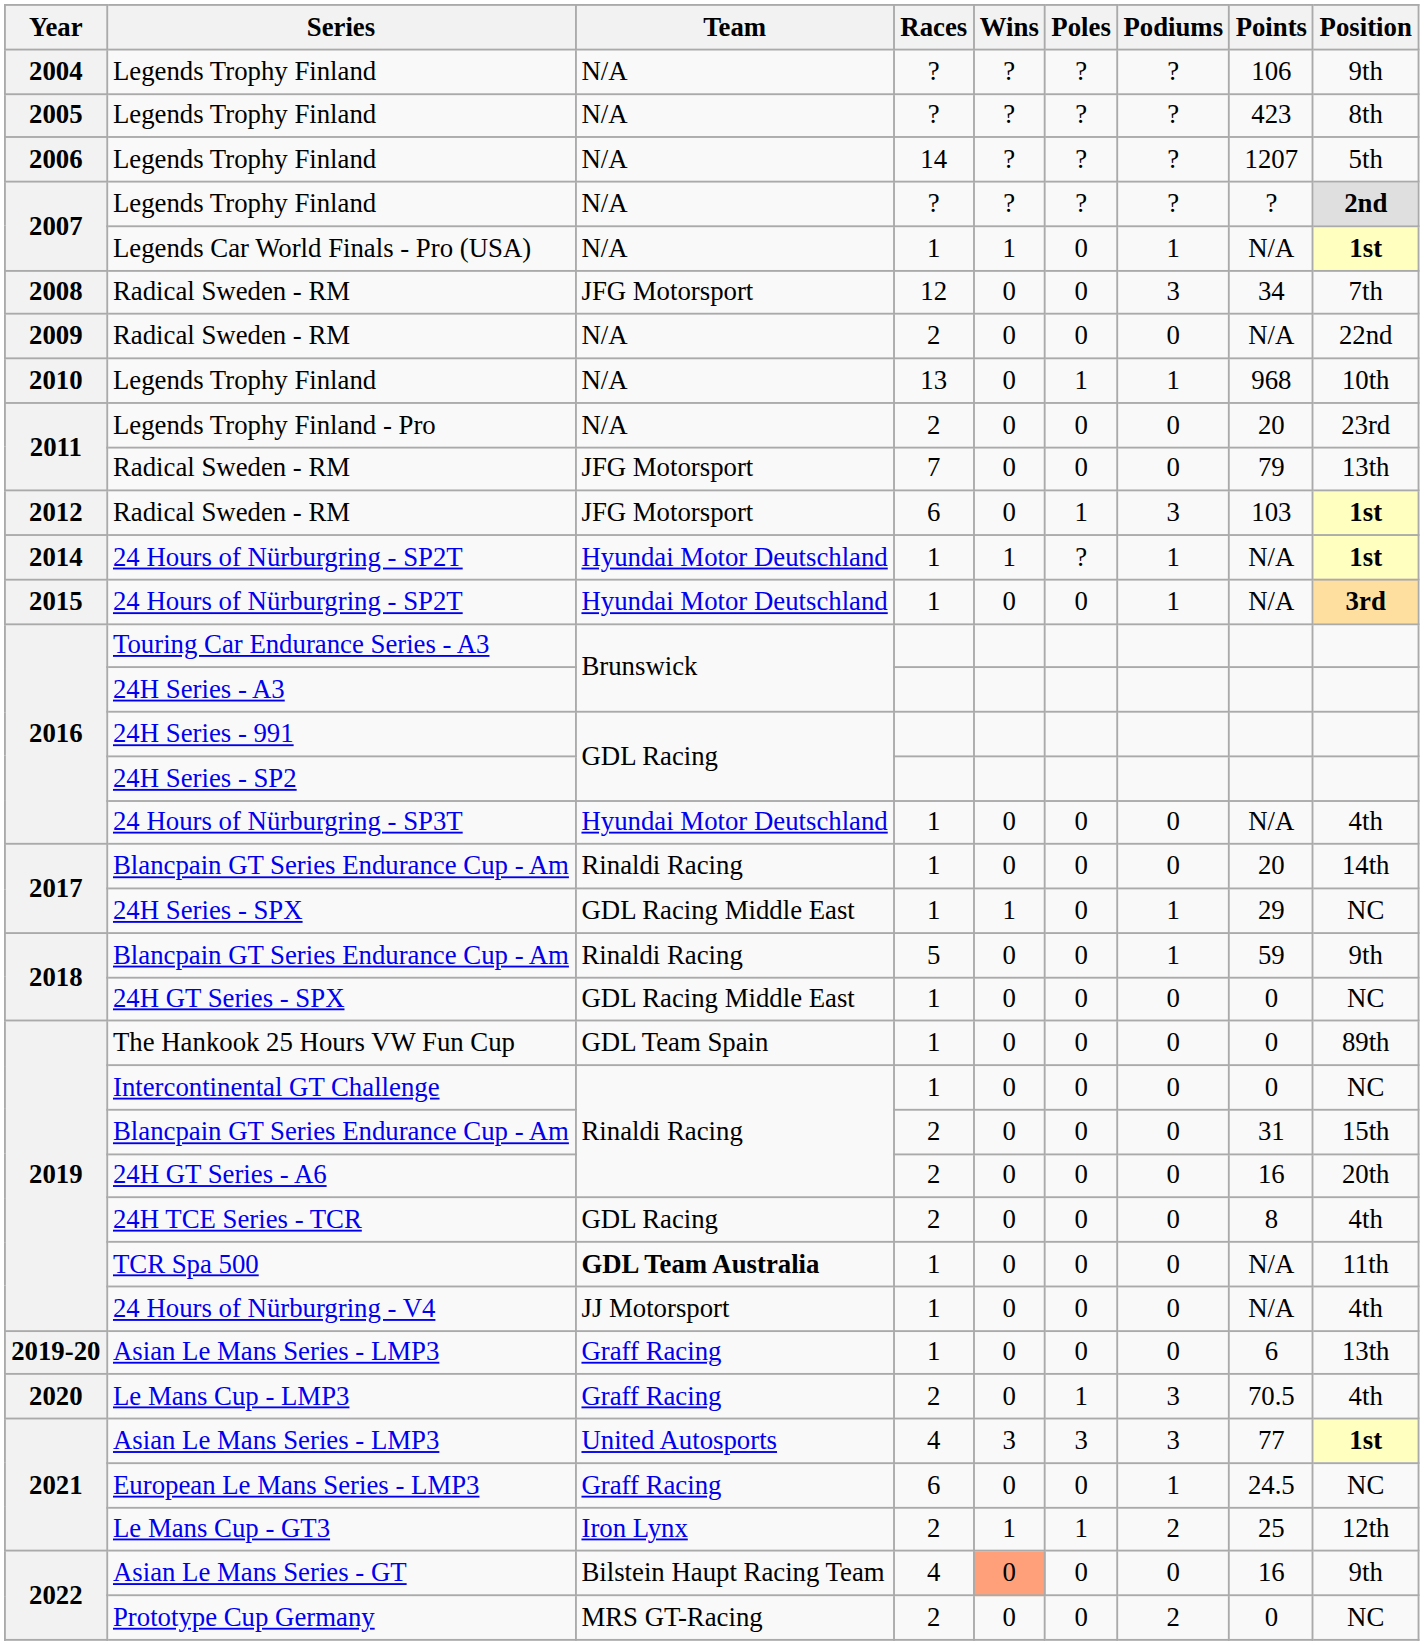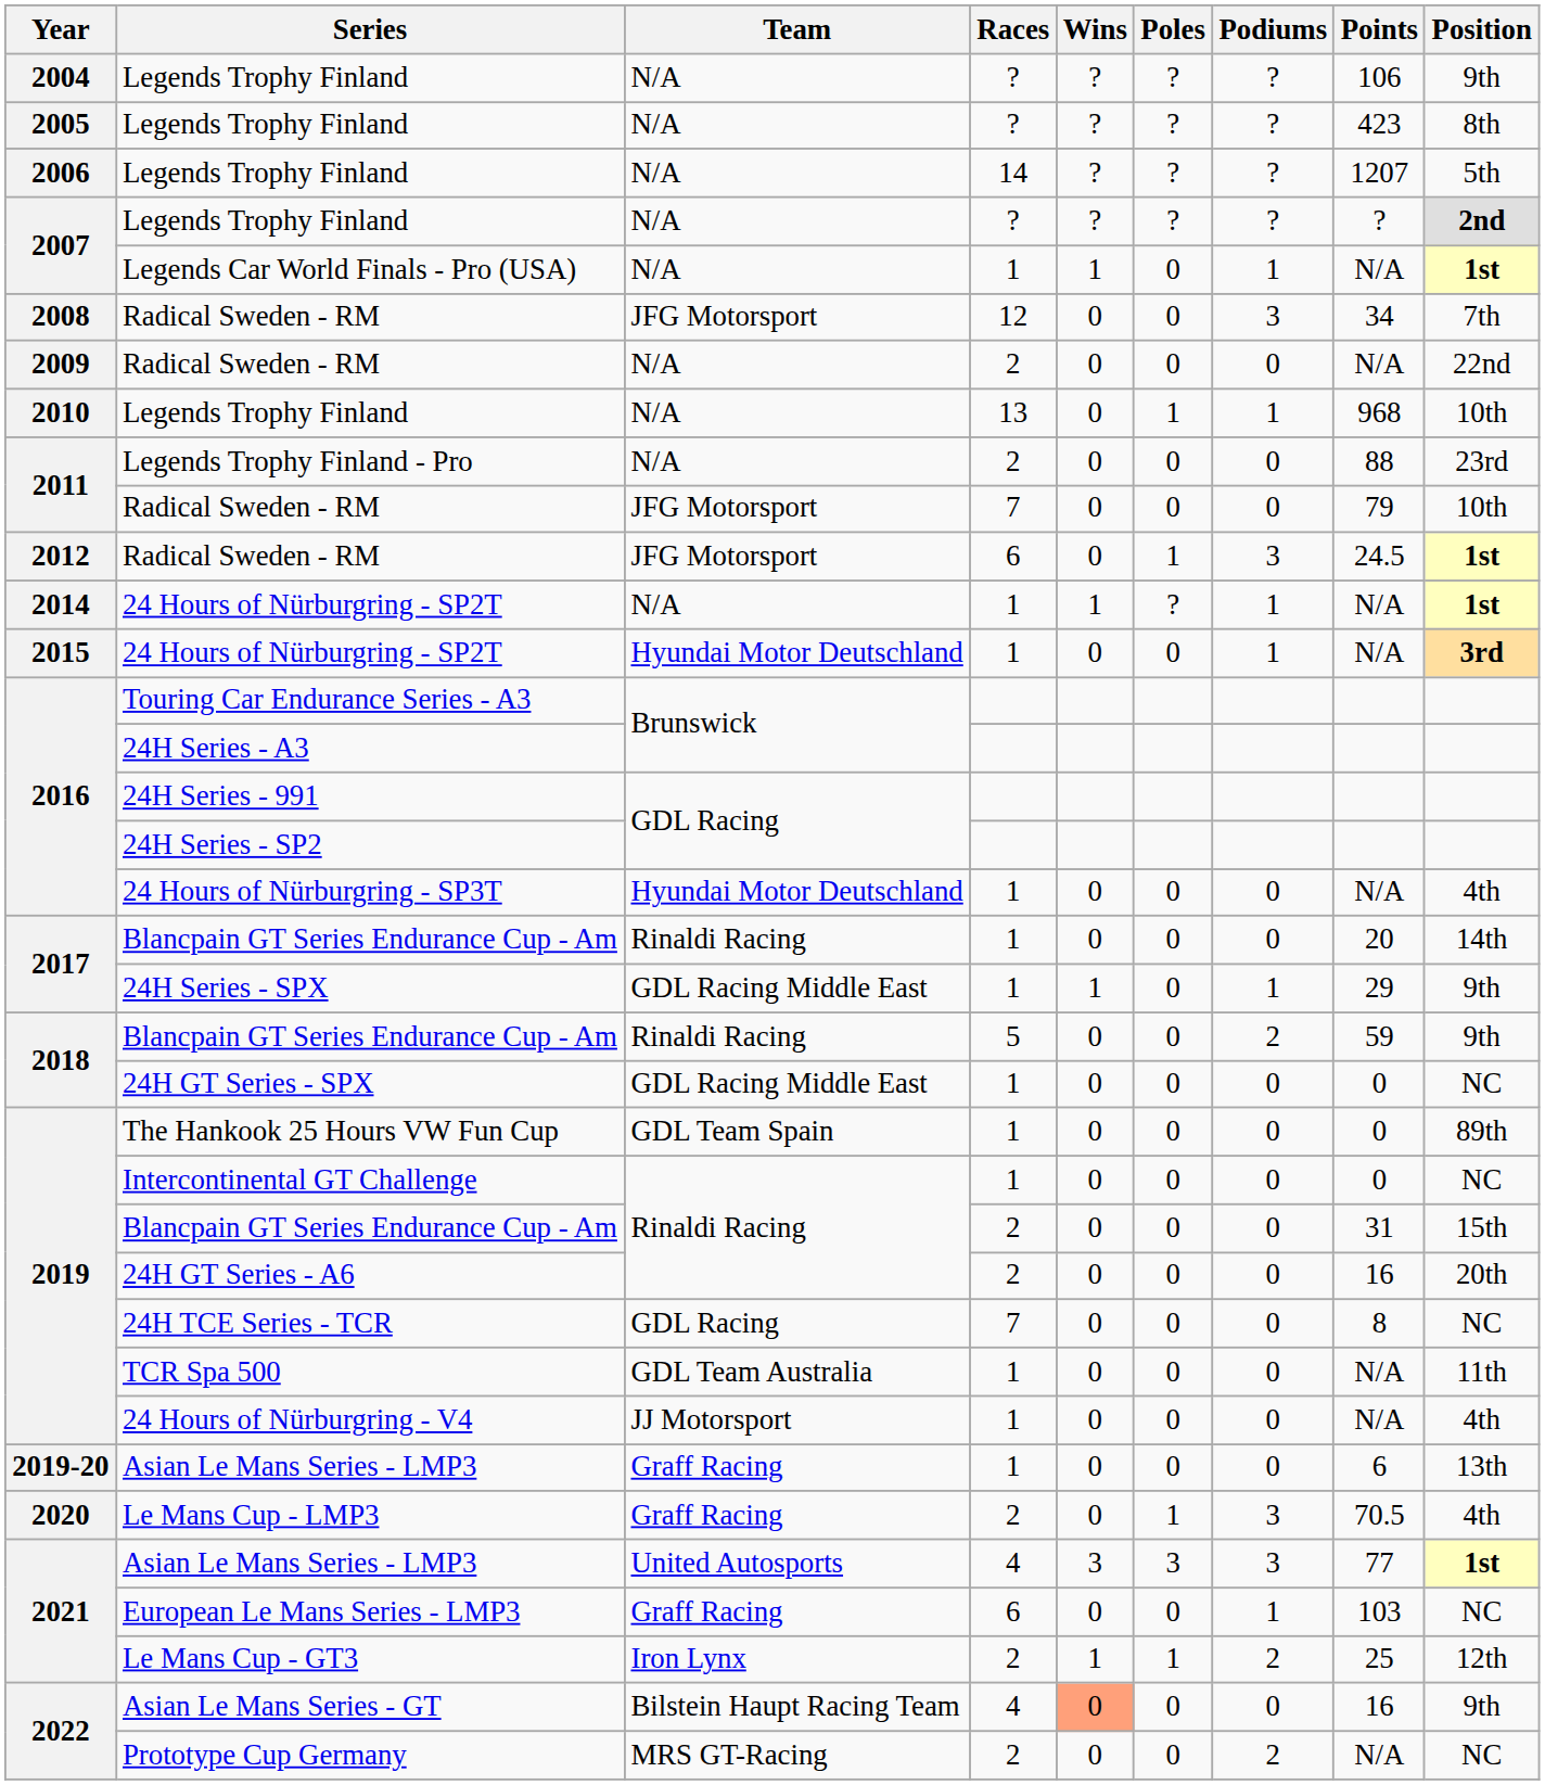Legends Trophy Finland - Pro | Points: 20 -> 88
2011 / Radical Sweden - RM | Position: 13th -> 10th
2012 / Radical Sweden - RM | Points: 103 -> 24.5
2014 / 24 Hours of Nürburgring - SP2T | Team: Hyundai Motor Deutschland -> N/A
24H Series - SPX | Position: NC -> 9th
2018 / Blancpain GT Series Endurance Cup - Am | Podiums: 1 -> 2
24H TCE Series - TCR | Races: 2 -> 7
24H TCE Series - TCR | Position: 4th -> NC
TCR Spa 500 | Team: bold -> normal
European Le Mans Series - LMP3 | Points: 24.5 -> 103
Prototype Cup Germany | Points: 0 -> N/A
